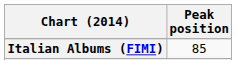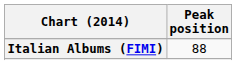Italian Albums (FIMI) | Peak position: 85 -> 88
